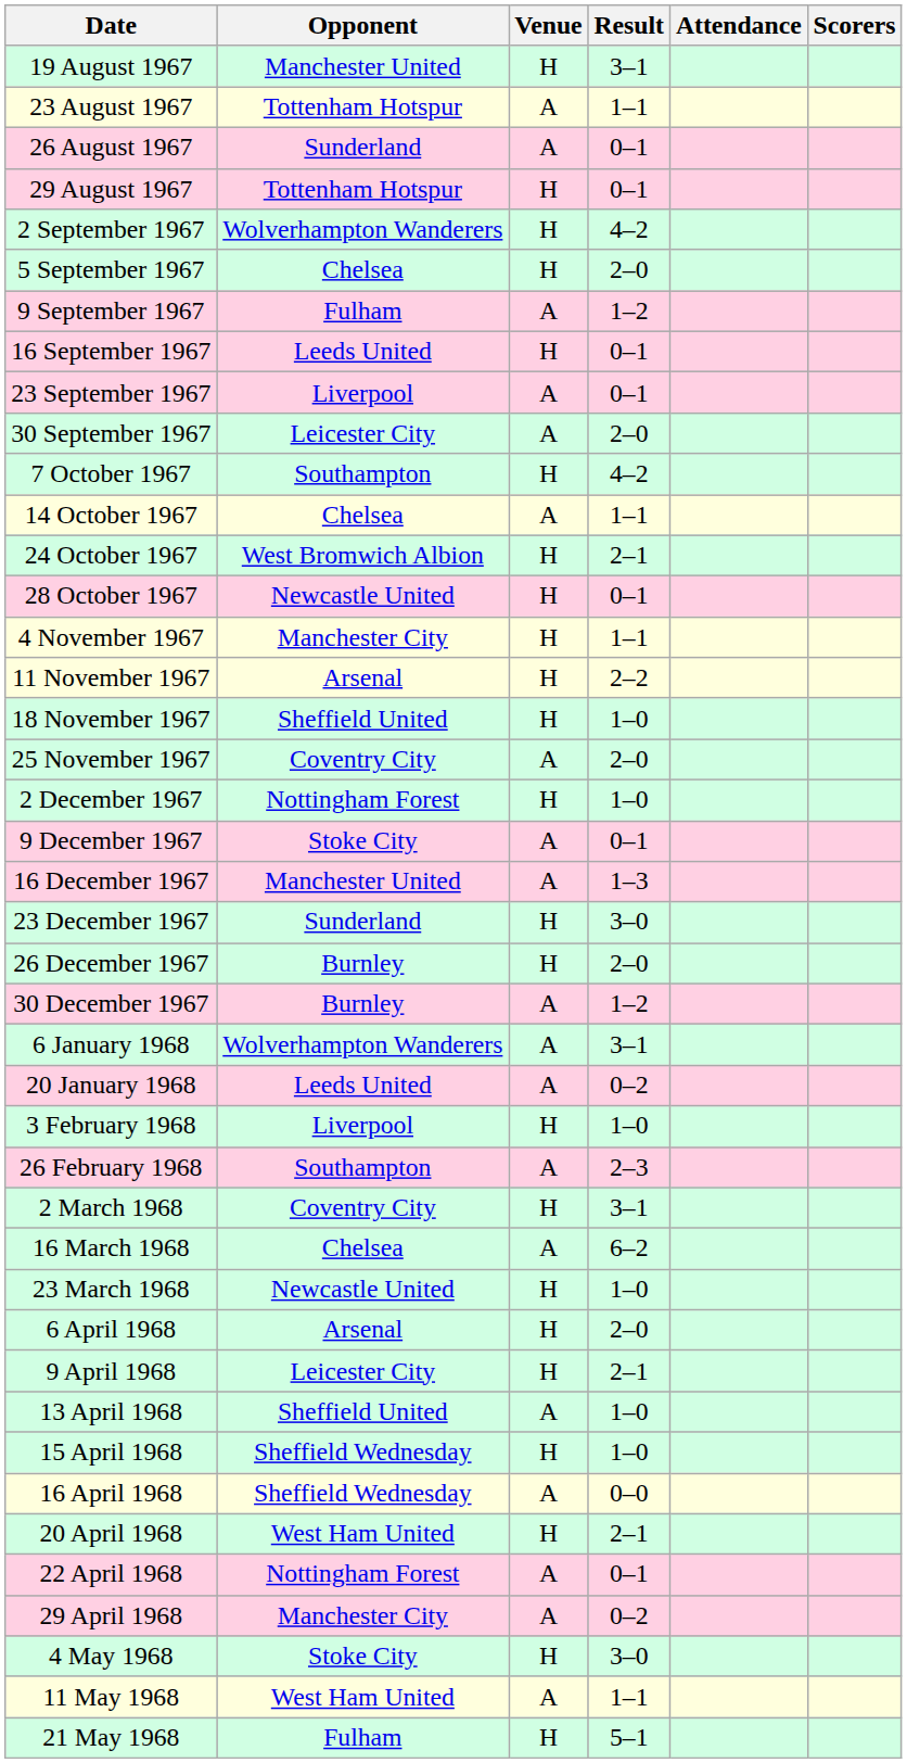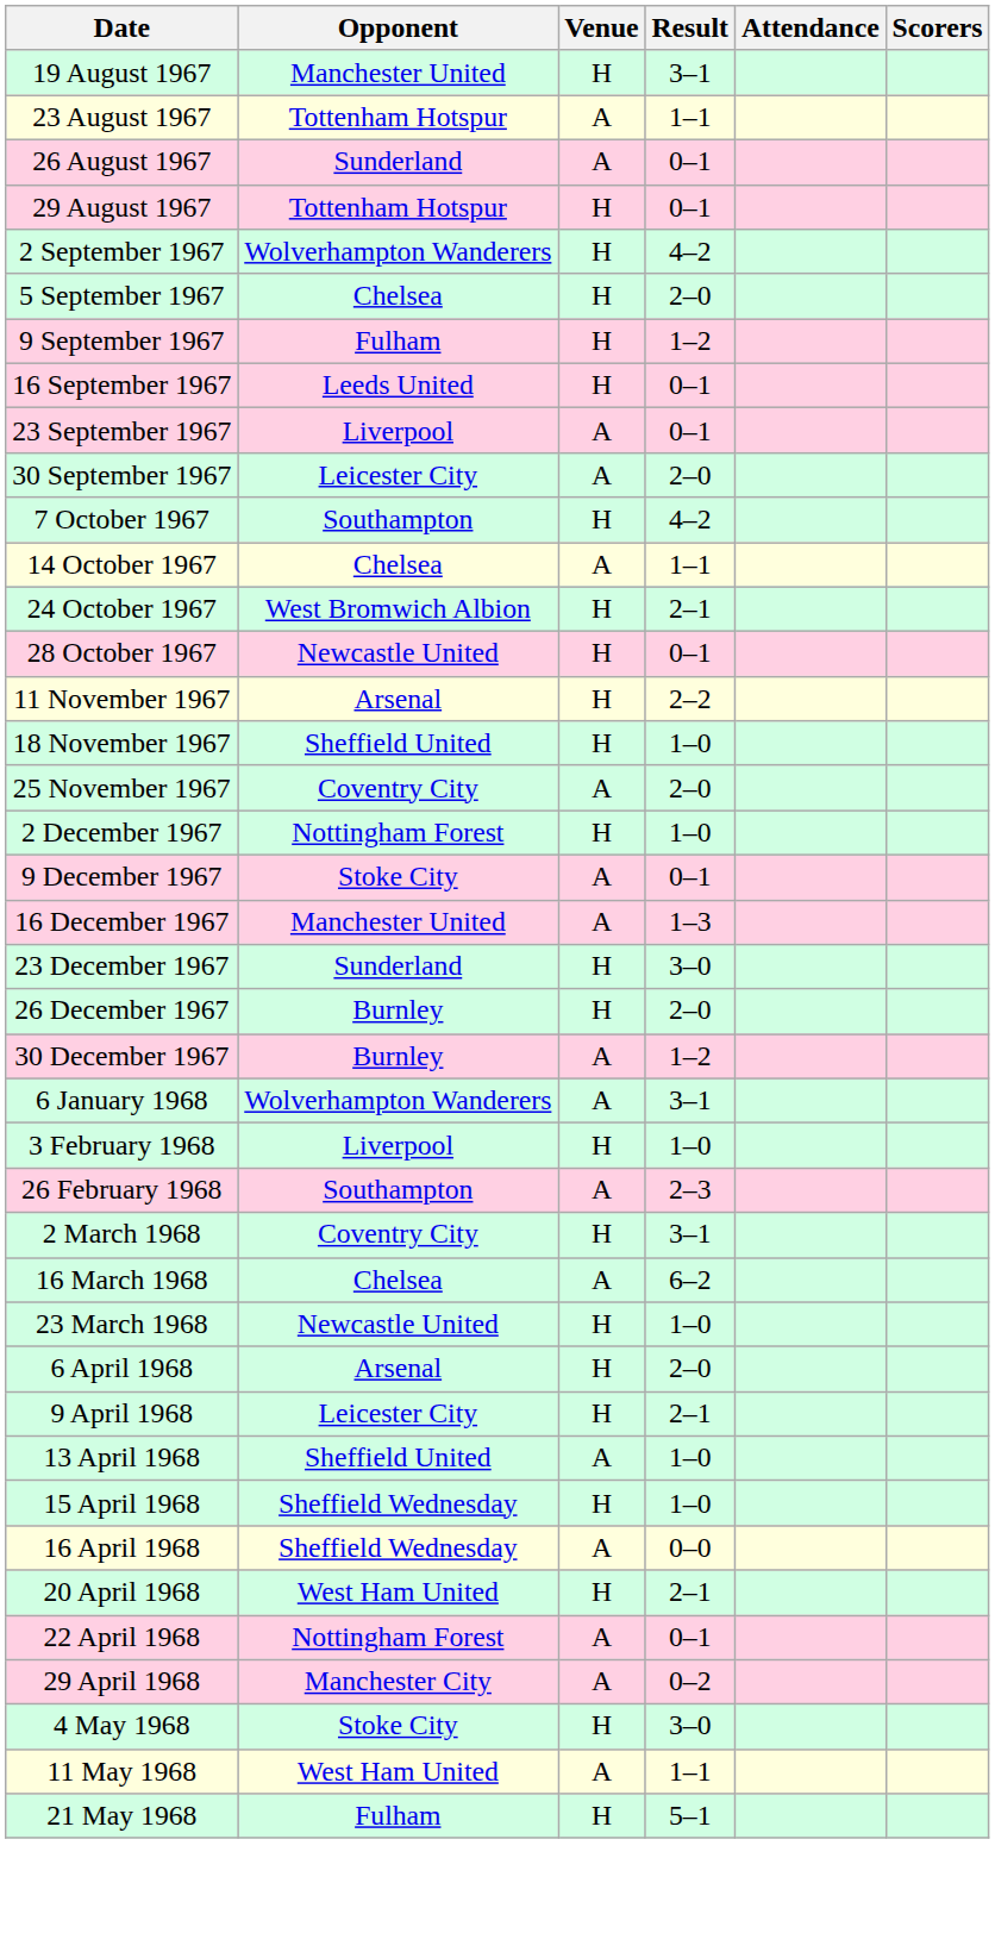9 September 1967 | Venue: A -> H
- row: 4 November 1967 | Manchester City | H | 1–1
- row: 20 January 1968 | Leeds United | A | 0–2
